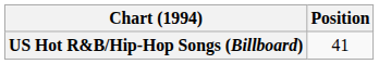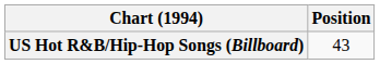US Hot R&B/Hip-Hop Songs (Billboard) | Position: 41 -> 43
